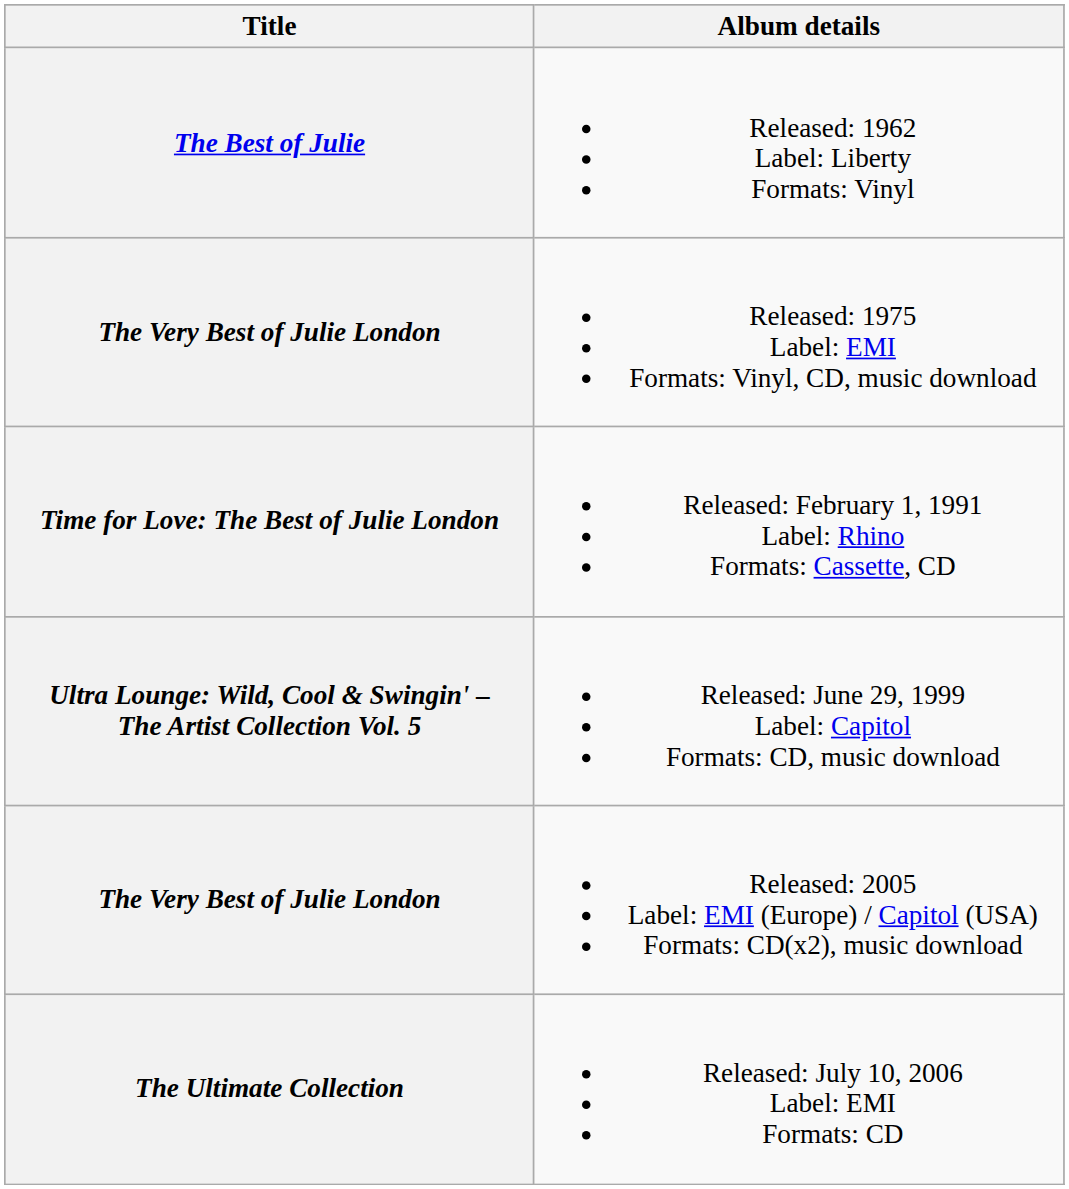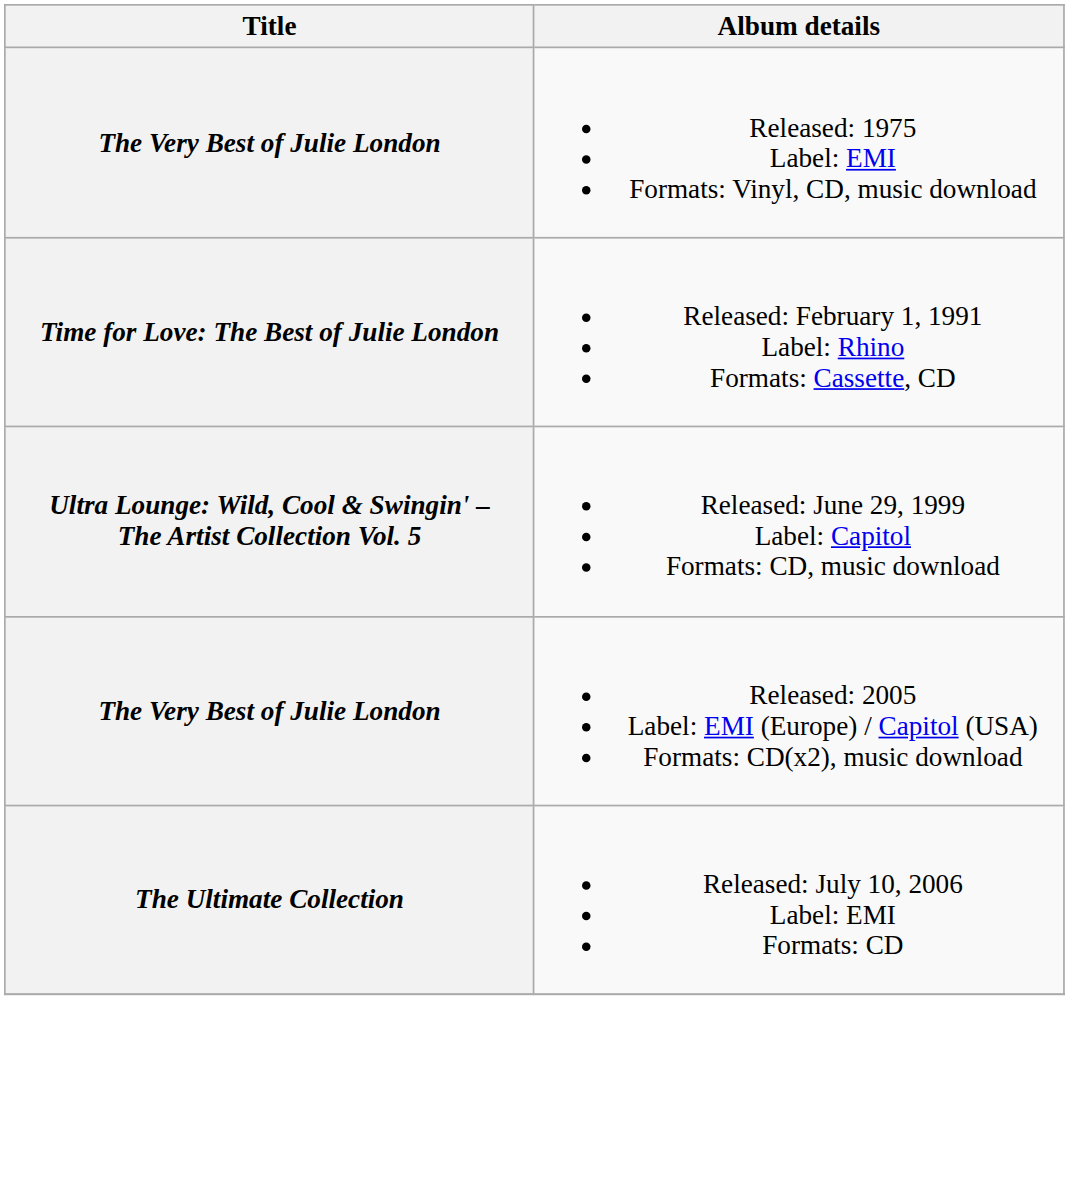- row: The Best of Julie | Released: 1962 Label: Liberty Formats: Vinyl
